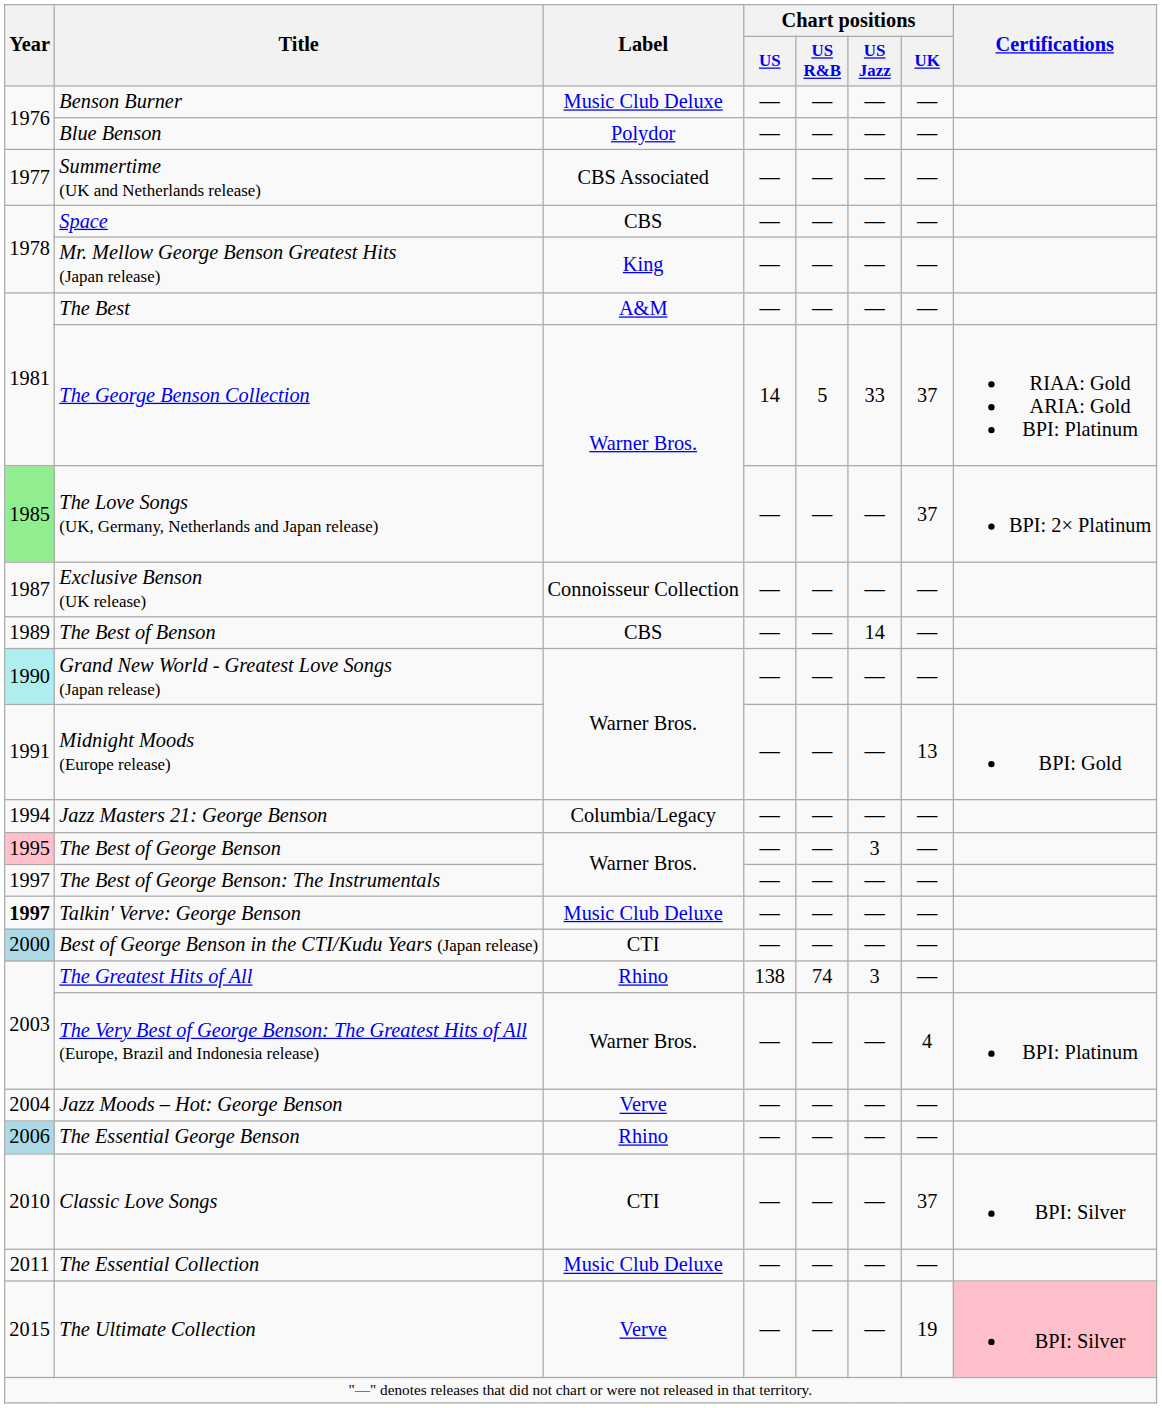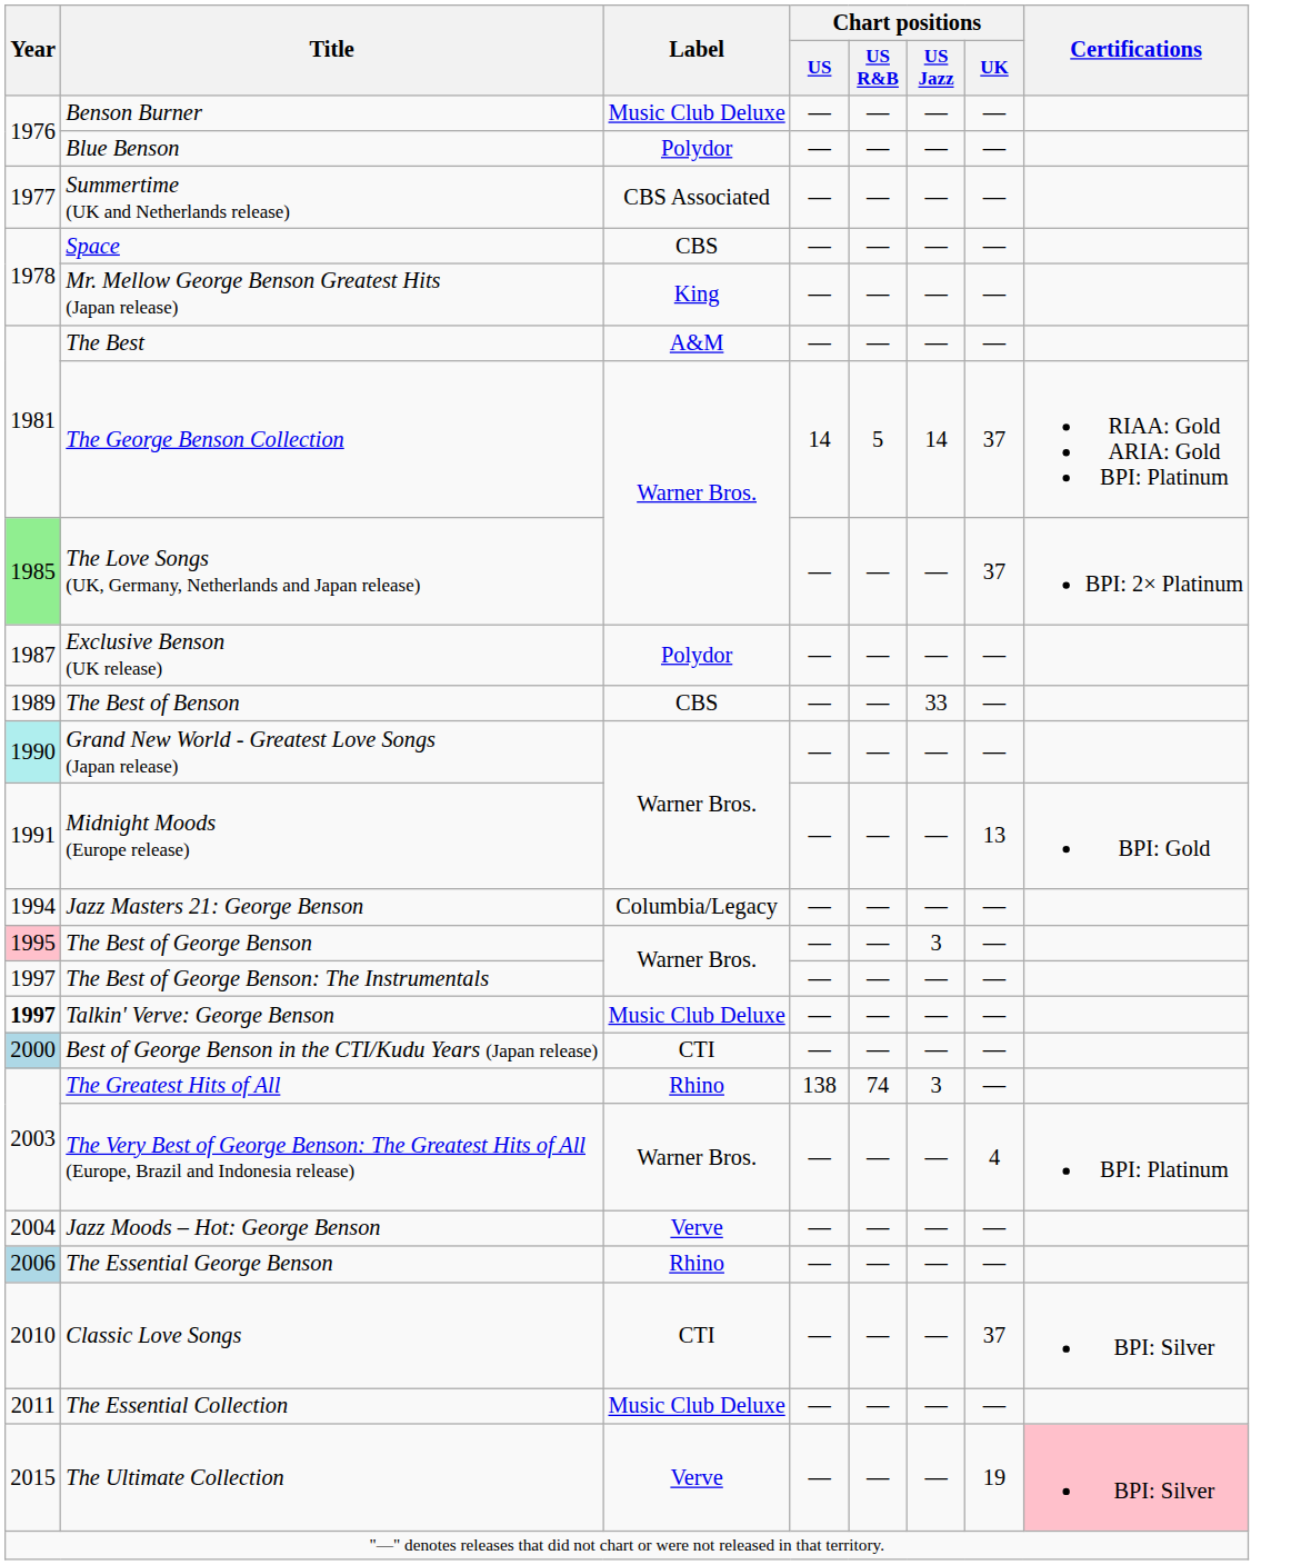The George Benson Collection | Chart positions / US Jazz: 33 -> 14
Exclusive Benson (UK release) | Label: Connoisseur Collection -> Polydor
The Best of Benson | Chart positions / US Jazz: 14 -> 33
